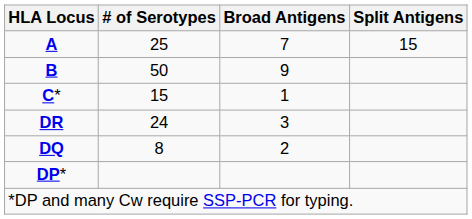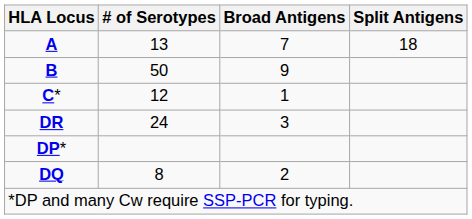A | # of Serotypes: 25 -> 13
A | Split Antigens: 15 -> 18
C* | # of Serotypes: 15 -> 12
rows swapped: DQ <-> DP*
